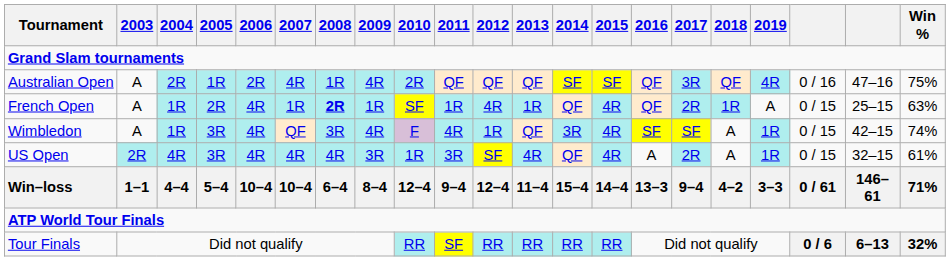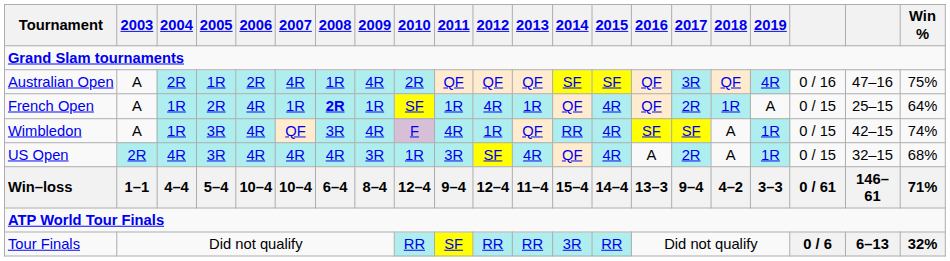French Open | Win %: 63% -> 64%
Wimbledon | 2014: 3R -> RR
US Open | Win %: 61% -> 68%
Tour Finals | 2014: RR -> 3R
